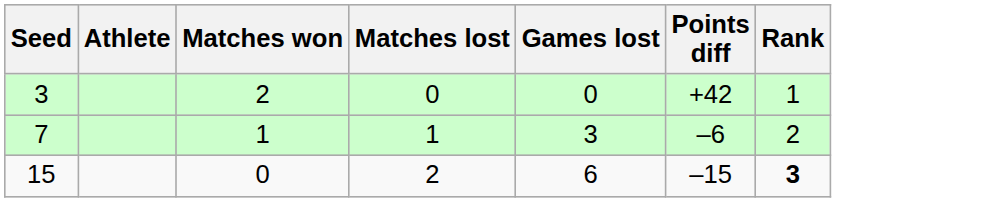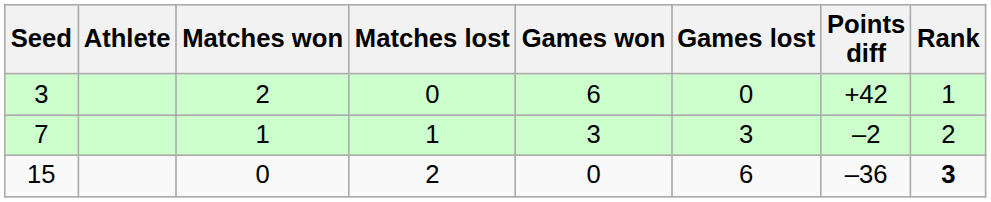+ column: Games won | 6 | 3 | 0
7 | Points diff: –6 -> –2
15 | Points diff: –15 -> –36
